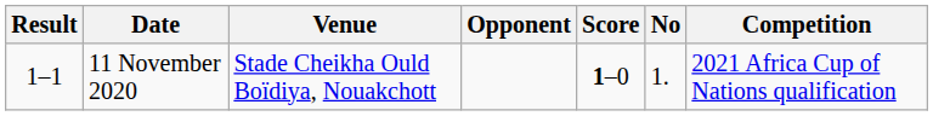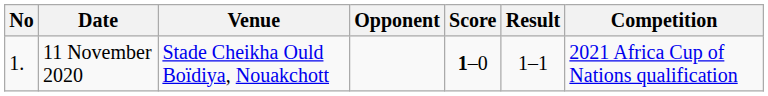columns swapped: No <-> Result
